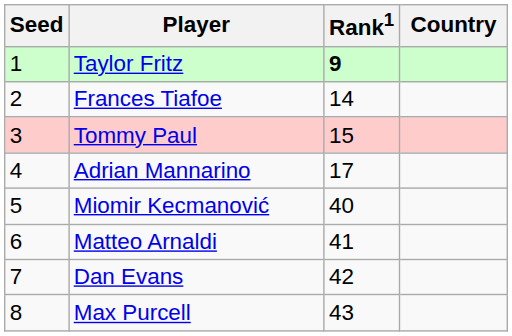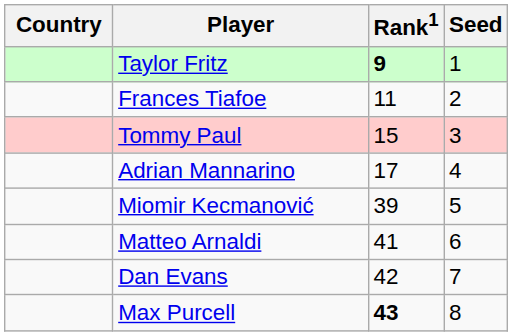columns swapped: Country <-> Seed
Frances Tiafoe | Rank1: 14 -> 11
Miomir Kecmanović | Rank1: 40 -> 39
Max Purcell | Rank1: normal -> bold
